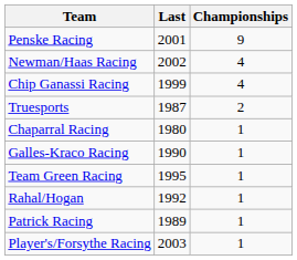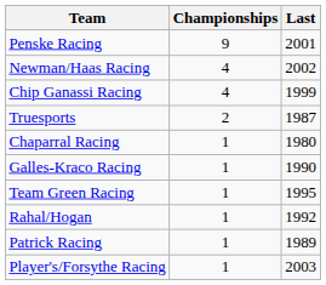columns swapped: Championships <-> Last
